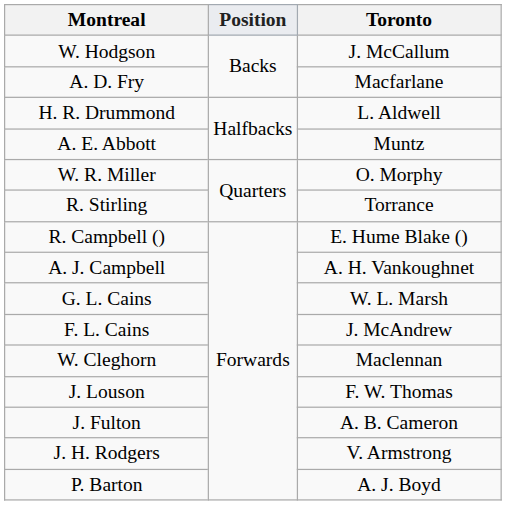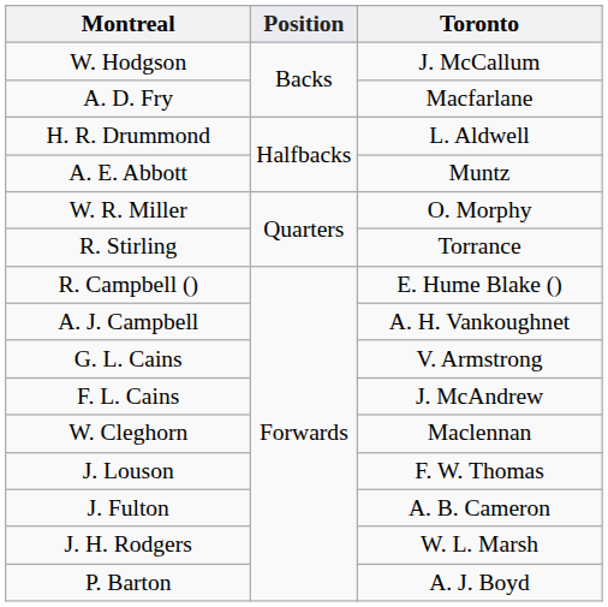G. L. Cains | Toronto: W. L. Marsh -> V. Armstrong
J. H. Rodgers | Toronto: V. Armstrong -> W. L. Marsh
